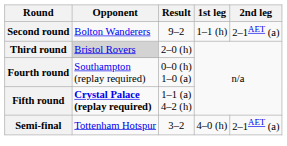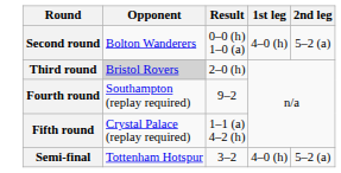Second round | Result: 9–2 -> 0–0 (h) 1–0 (a)
Second round | 1st leg: 1–1 (h) -> 4–0 (h)
Second round | 2nd leg: 2–1AET (a) -> 5–2 (a)
Fourth round | Result: 0–0 (h) 1–0 (a) -> 9–2
Fifth round | Opponent: bold -> normal
Semi-final | 2nd leg: 2–1AET (a) -> 5–2 (a)
